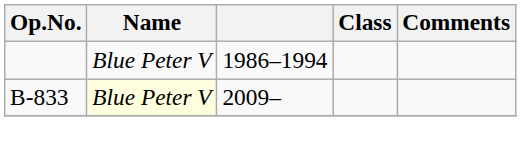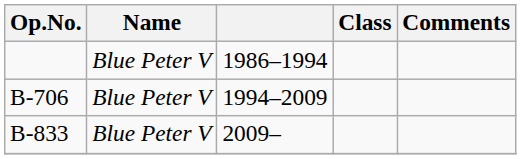+ row: B-706 | Blue Peter V | 1994–2009
B-833 | Name: lightyellow background -> no background
